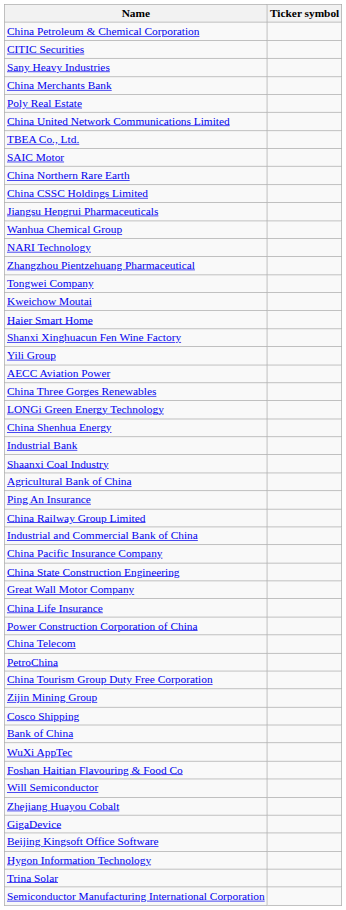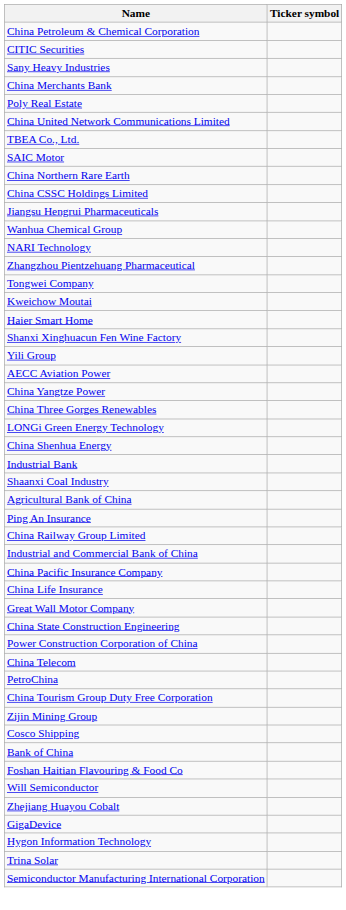+ row: China Yangtze Power
rows swapped: China Life Insurance <-> China State Construction Engineering
- row: WuXi AppTec
- row: Beijing Kingsoft Office Software
